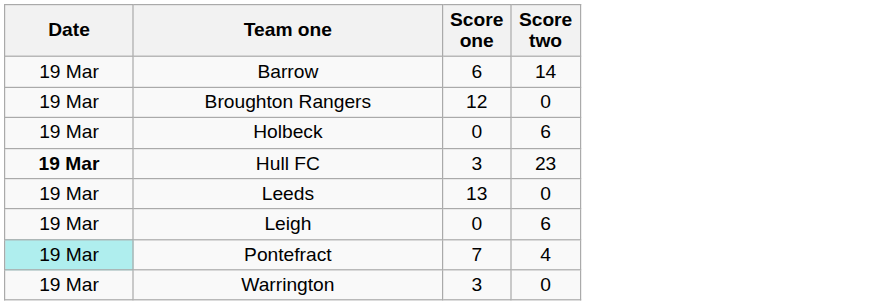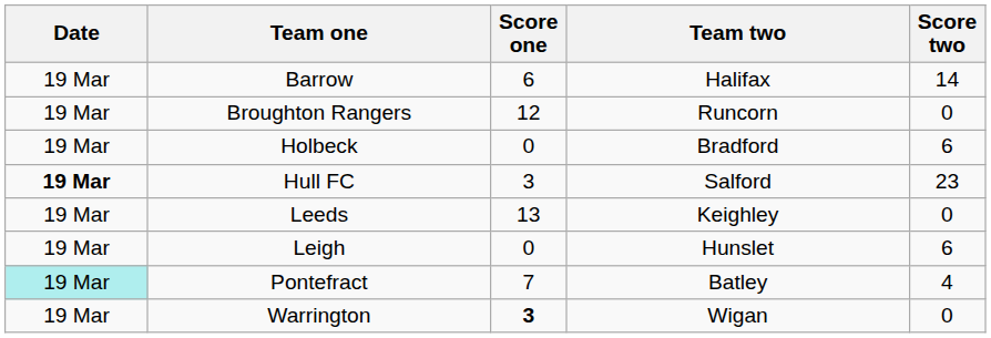+ column: Team two | Halifax | Runcorn | Bradford | Salford | Keighley | Hunslet | Batley | Wigan
Warrington | Score one: normal -> bold
